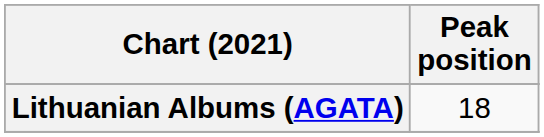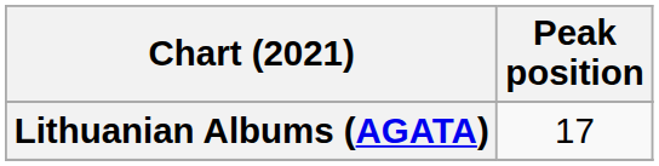Lithuanian Albums (AGATA) | Peak position: 18 -> 17
